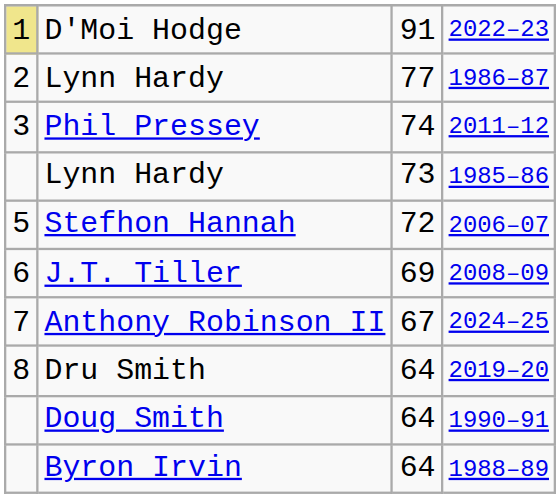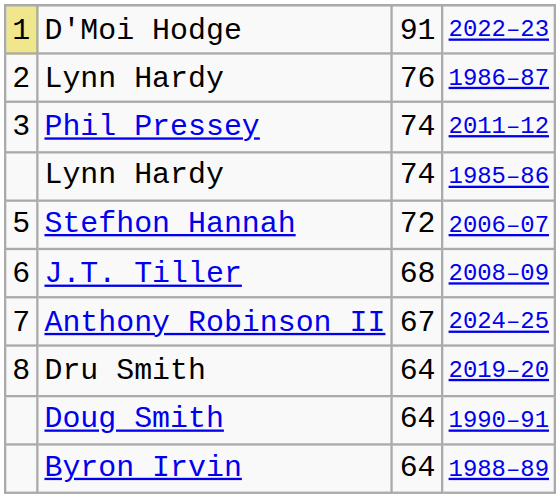Lynn Hardy / 1986–87 | column 3: 77 -> 76
Lynn Hardy / 1985–86 | column 3: 73 -> 74
J.T. Tiller | column 3: 69 -> 68
